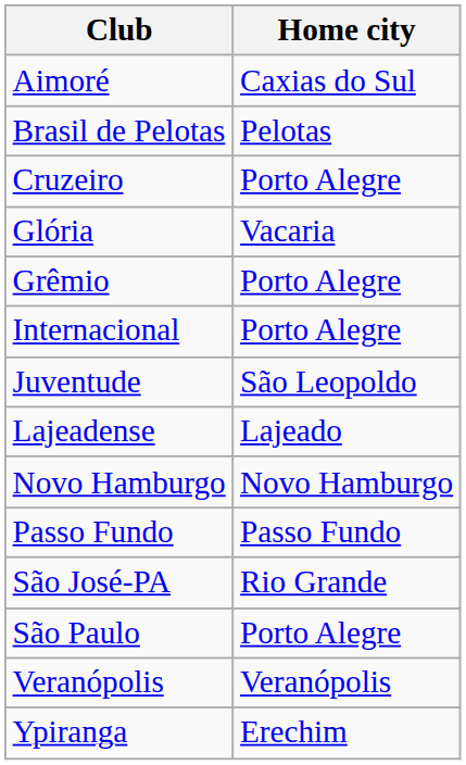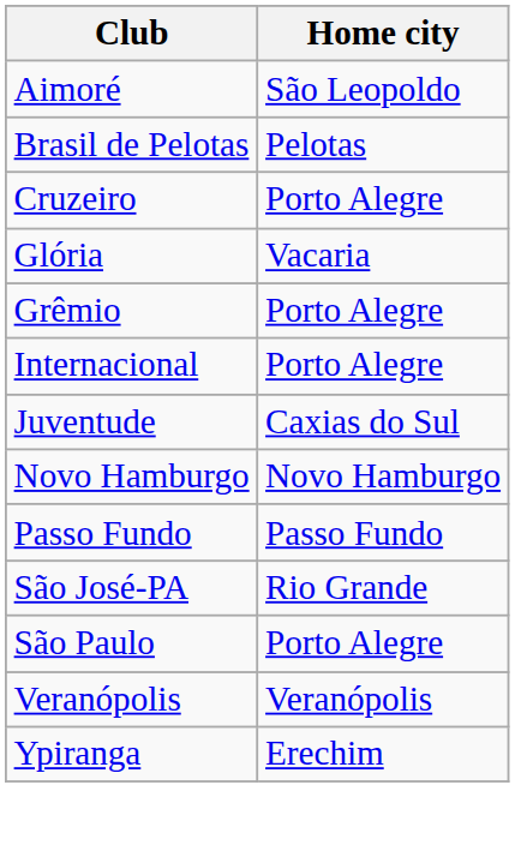Aimoré | Home city: Caxias do Sul -> São Leopoldo
Juventude | Home city: São Leopoldo -> Caxias do Sul
- row: Lajeadense | Lajeado
